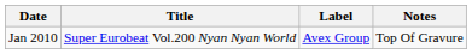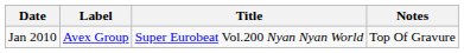columns swapped: Title <-> Label
